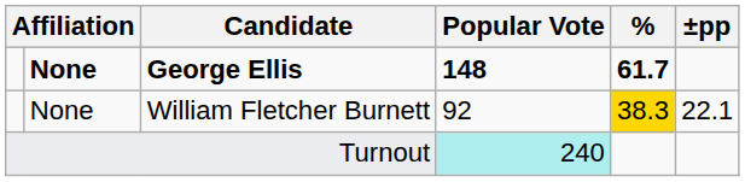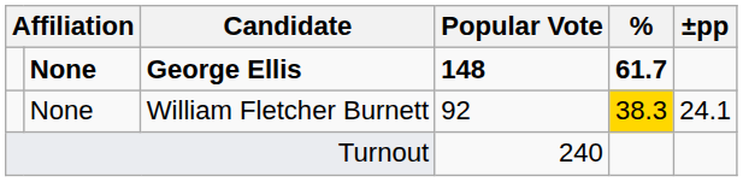William Fletcher Burnett | ±pp: 22.1 -> 24.1
Turnout | Popular Vote: paleturquoise background -> no background
